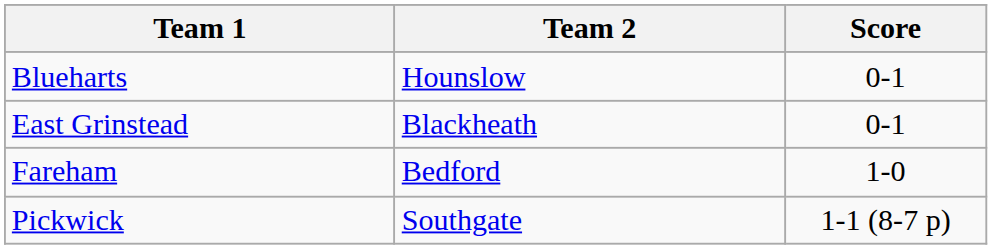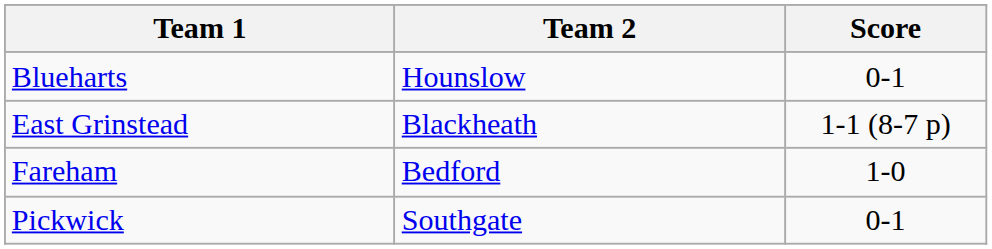East Grinstead | Score: 0-1 -> 1-1 (8-7 p)
Pickwick | Score: 1-1 (8-7 p) -> 0-1
